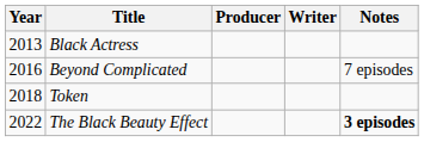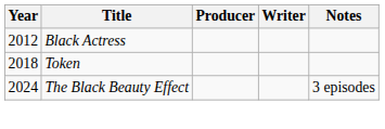Black Actress | Year: 2013 -> 2012
- row: 2016 | Beyond Complicated | 7 episodes
The Black Beauty Effect | Year: 2022 -> 2024
The Black Beauty Effect | Notes: bold -> normal
